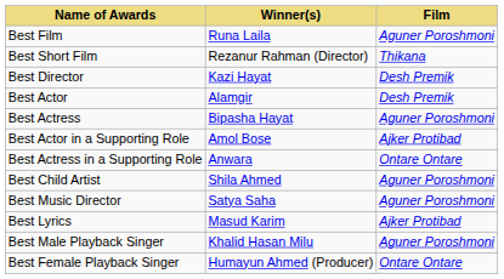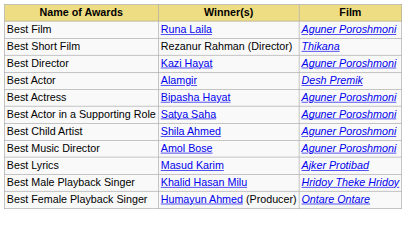Best Director | Film: Desh Premik -> Aguner Poroshmoni
Best Actor in a Supporting Role | Winner(s): Amol Bose -> Satya Saha
Best Actor in a Supporting Role | Film: Ajker Protibad -> Aguner Poroshmoni
- row: Best Actress in a Supporting Role | Anwara | Ontare Ontare
Best Music Director | Winner(s): Satya Saha -> Amol Bose
Best Male Playback Singer | Film: Aguner Poroshmoni -> Hridoy Theke Hridoy
